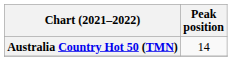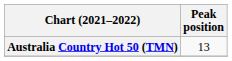Australia Country Hot 50 (TMN) | Peak position: 14 -> 13
